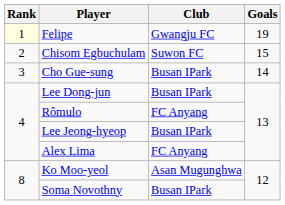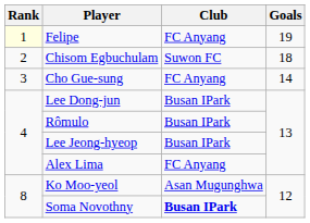Felipe | Club: Gwangju FC -> FC Anyang
Chisom Egbuchulam | Goals: 15 -> 18
Cho Gue-sung | Club: Busan IPark -> FC Anyang
Rômulo | Club: FC Anyang -> Busan IPark
Soma Novothny | Club: normal -> bold
